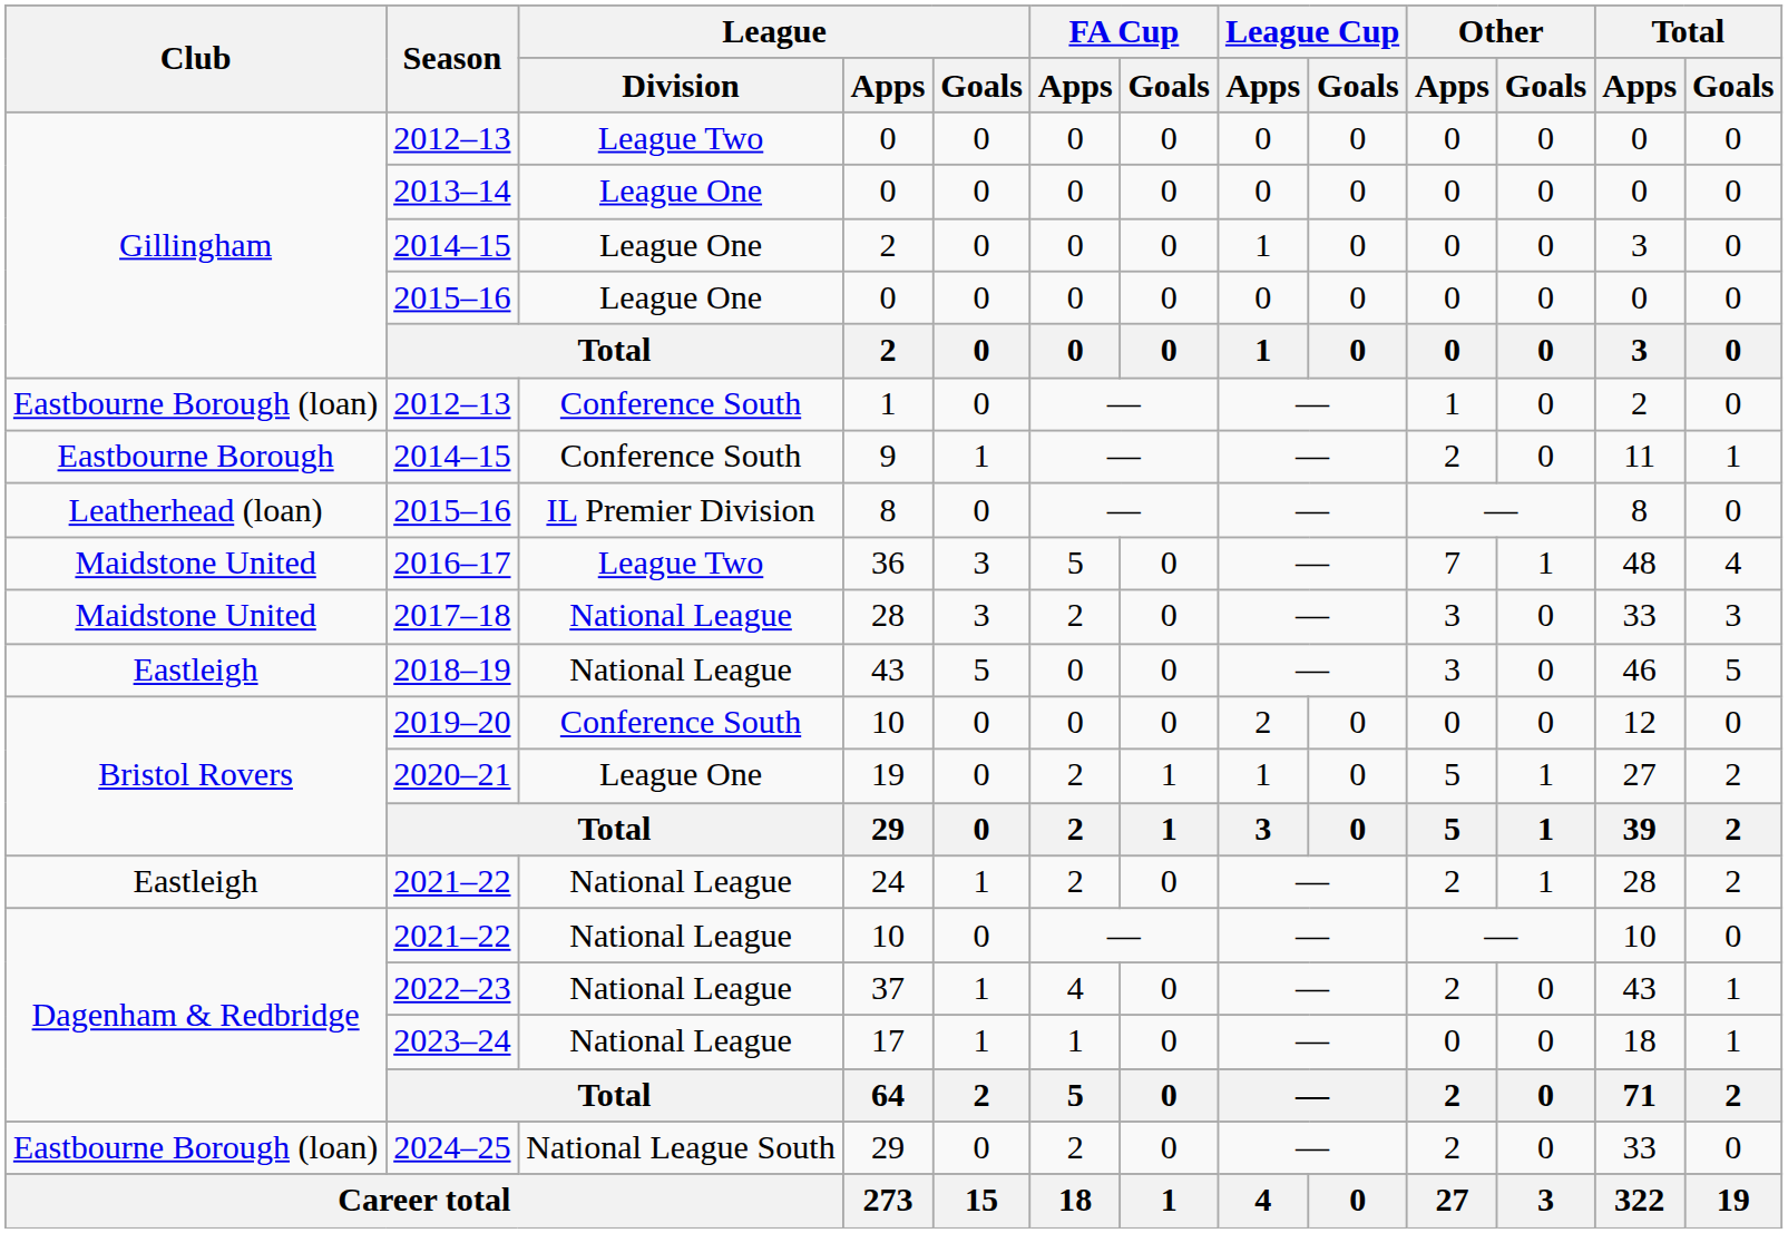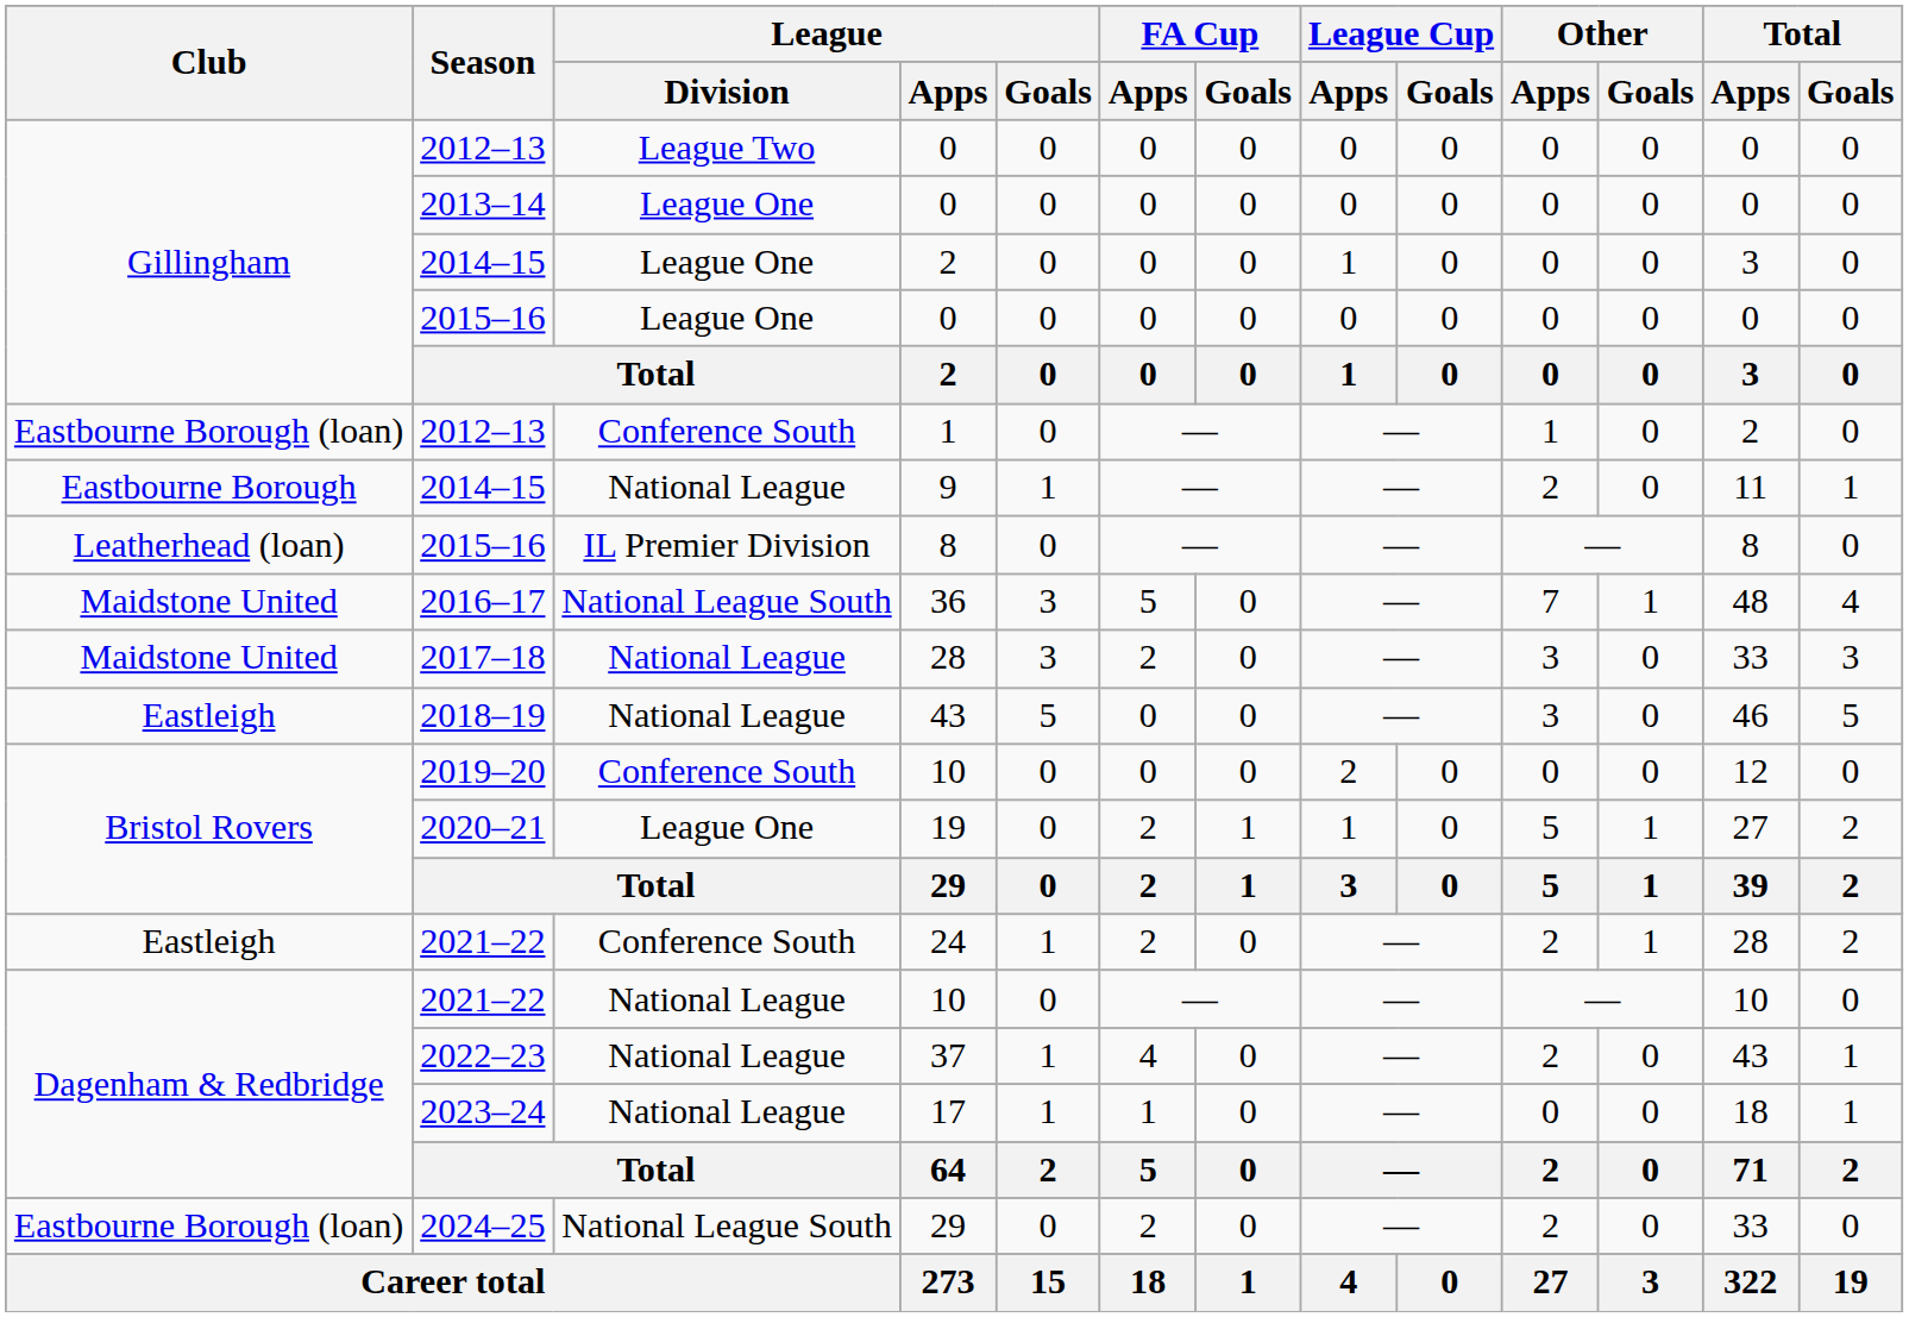9 | League / Division: Conference South -> National League
36 | League / Division: League Two -> National League South
24 | League / Division: National League -> Conference South
